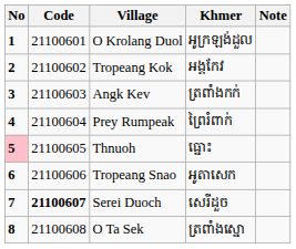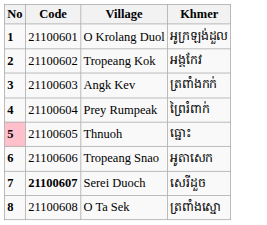- column: Note
